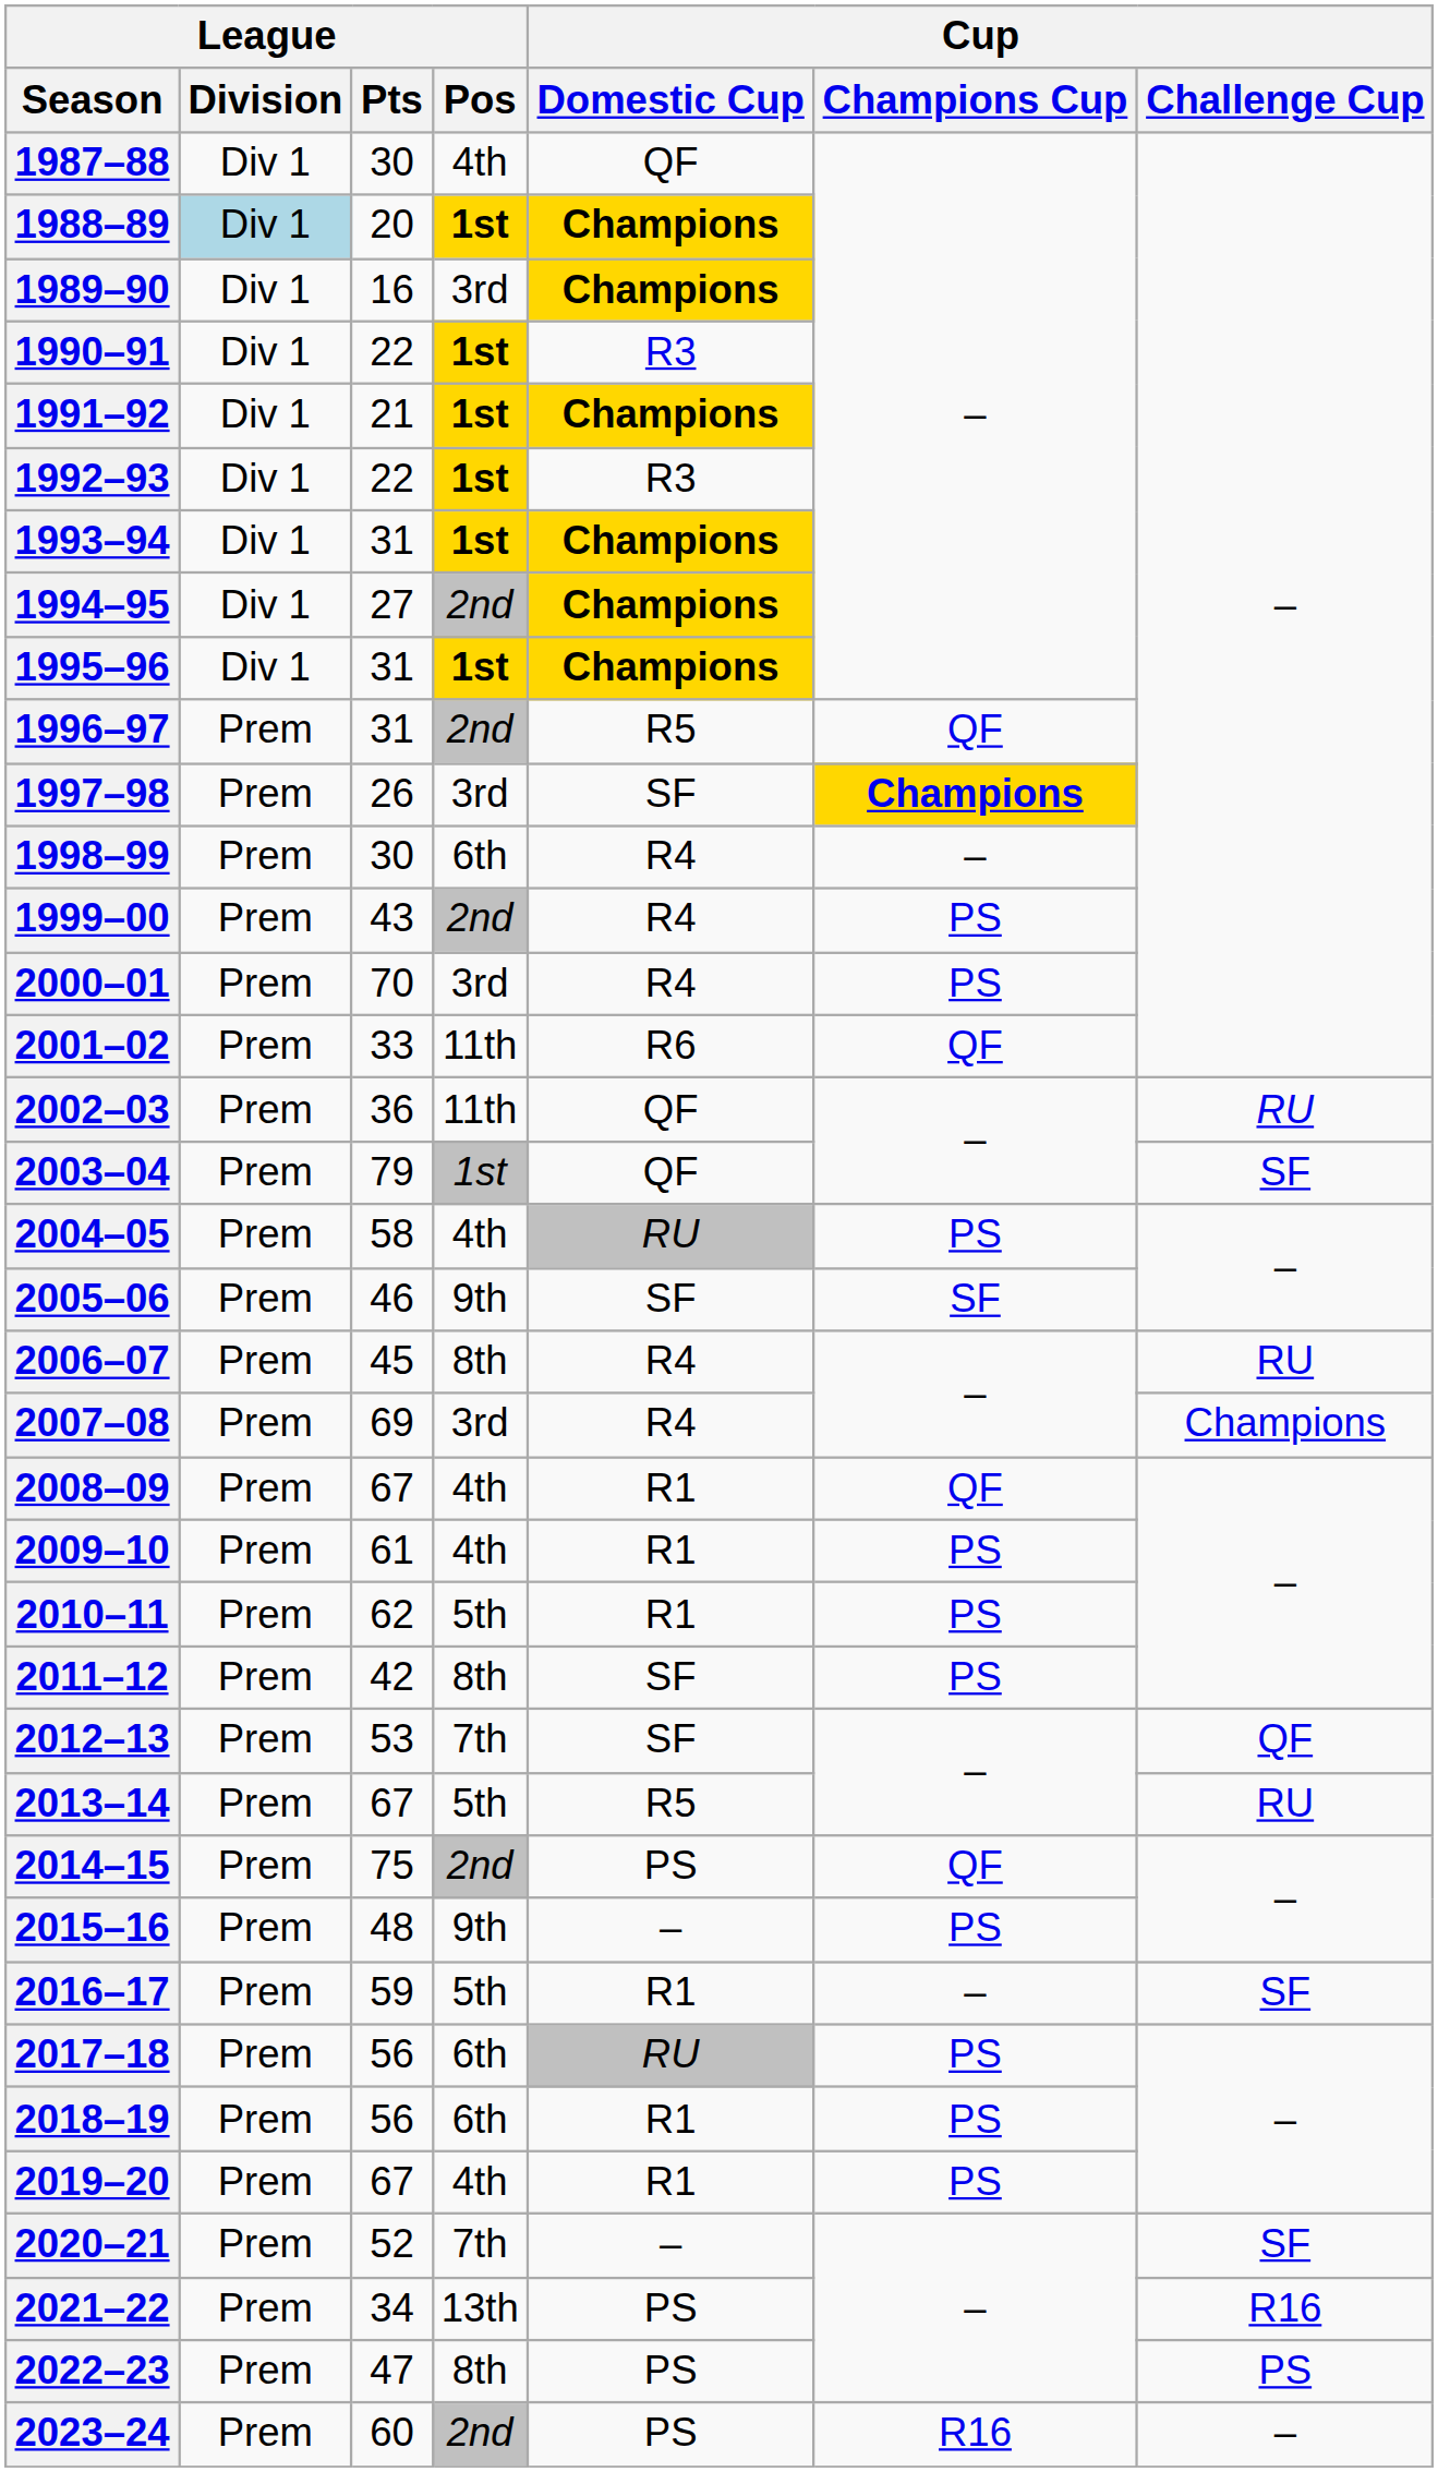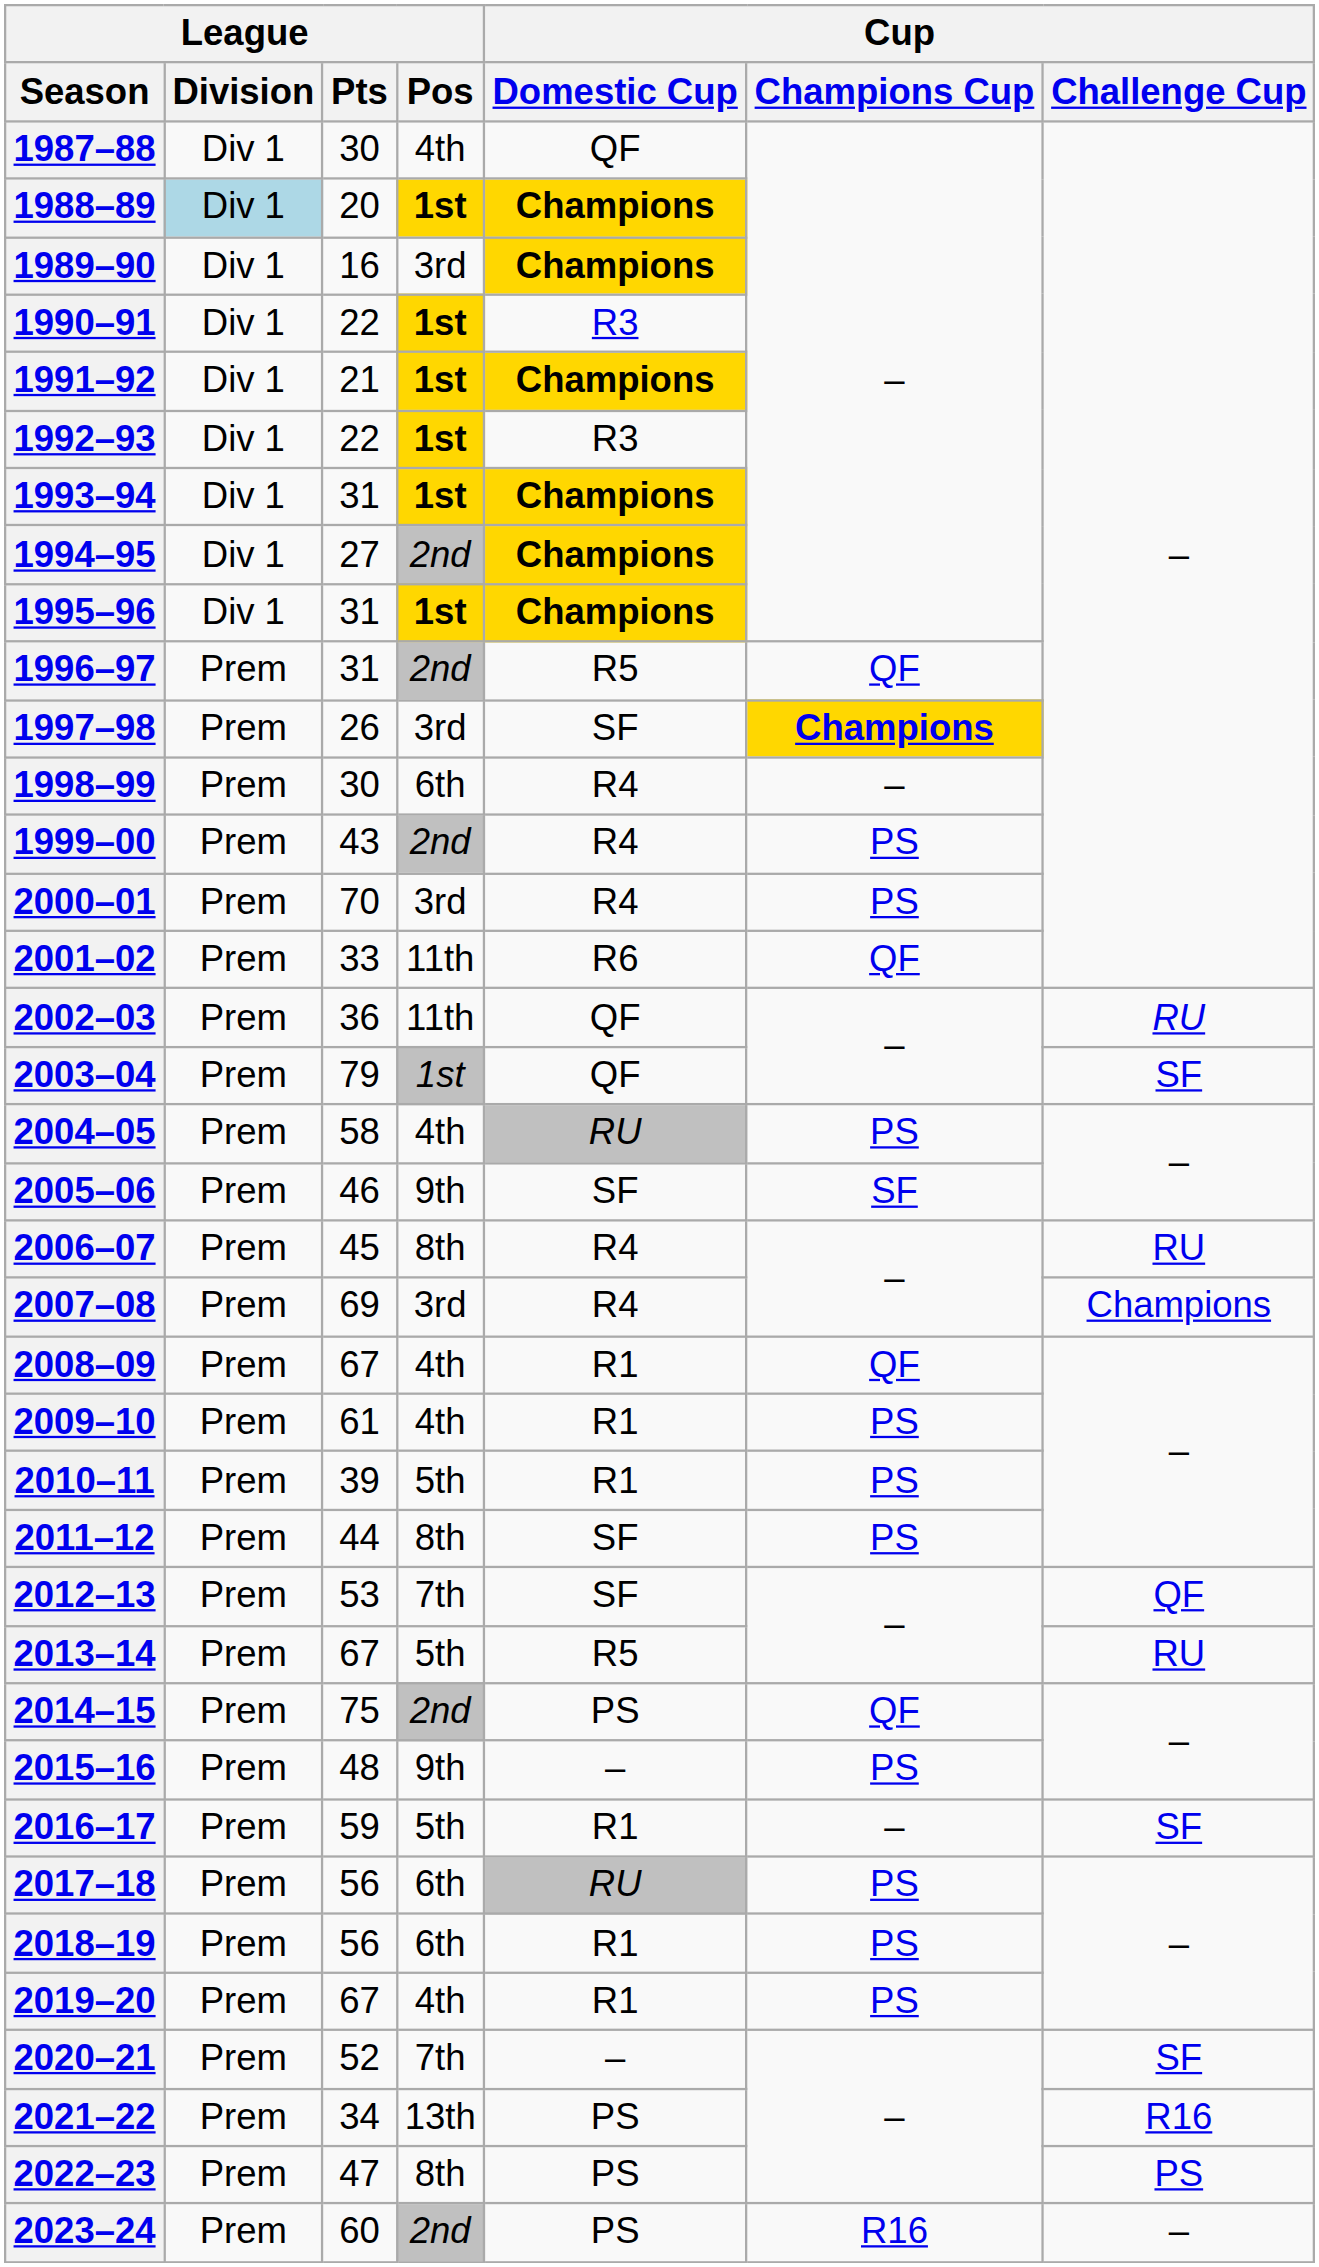2010–11 | League / Pts: 62 -> 39
2011–12 | League / Pts: 42 -> 44
